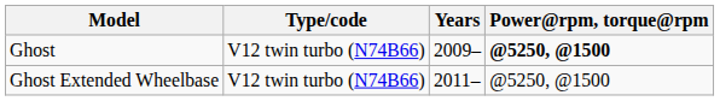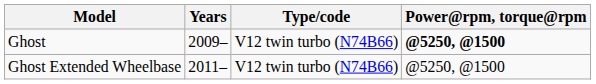columns swapped: Years <-> Type/code
